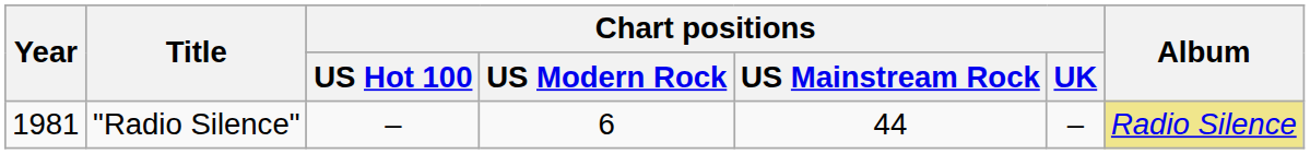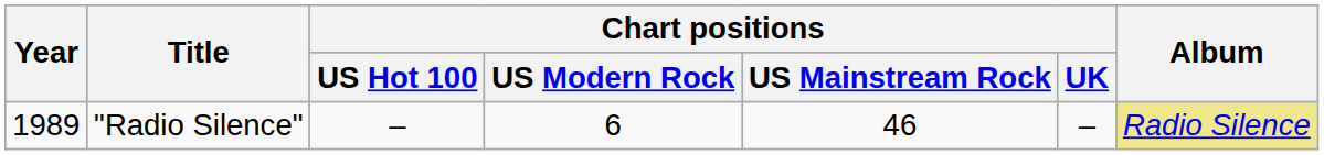"Radio Silence" | Year: 1981 -> 1989
"Radio Silence" | Chart positions / US Mainstream Rock: 44 -> 46
